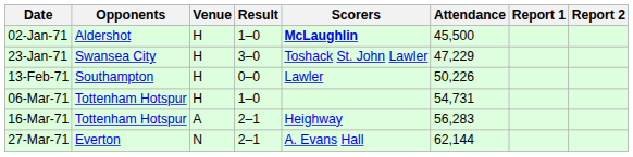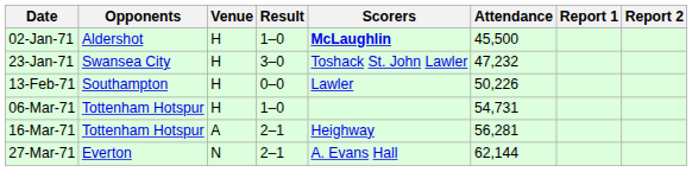23-Jan-71 | Attendance: 47,229 -> 47,232
16-Mar-71 | Attendance: 56,283 -> 56,281
